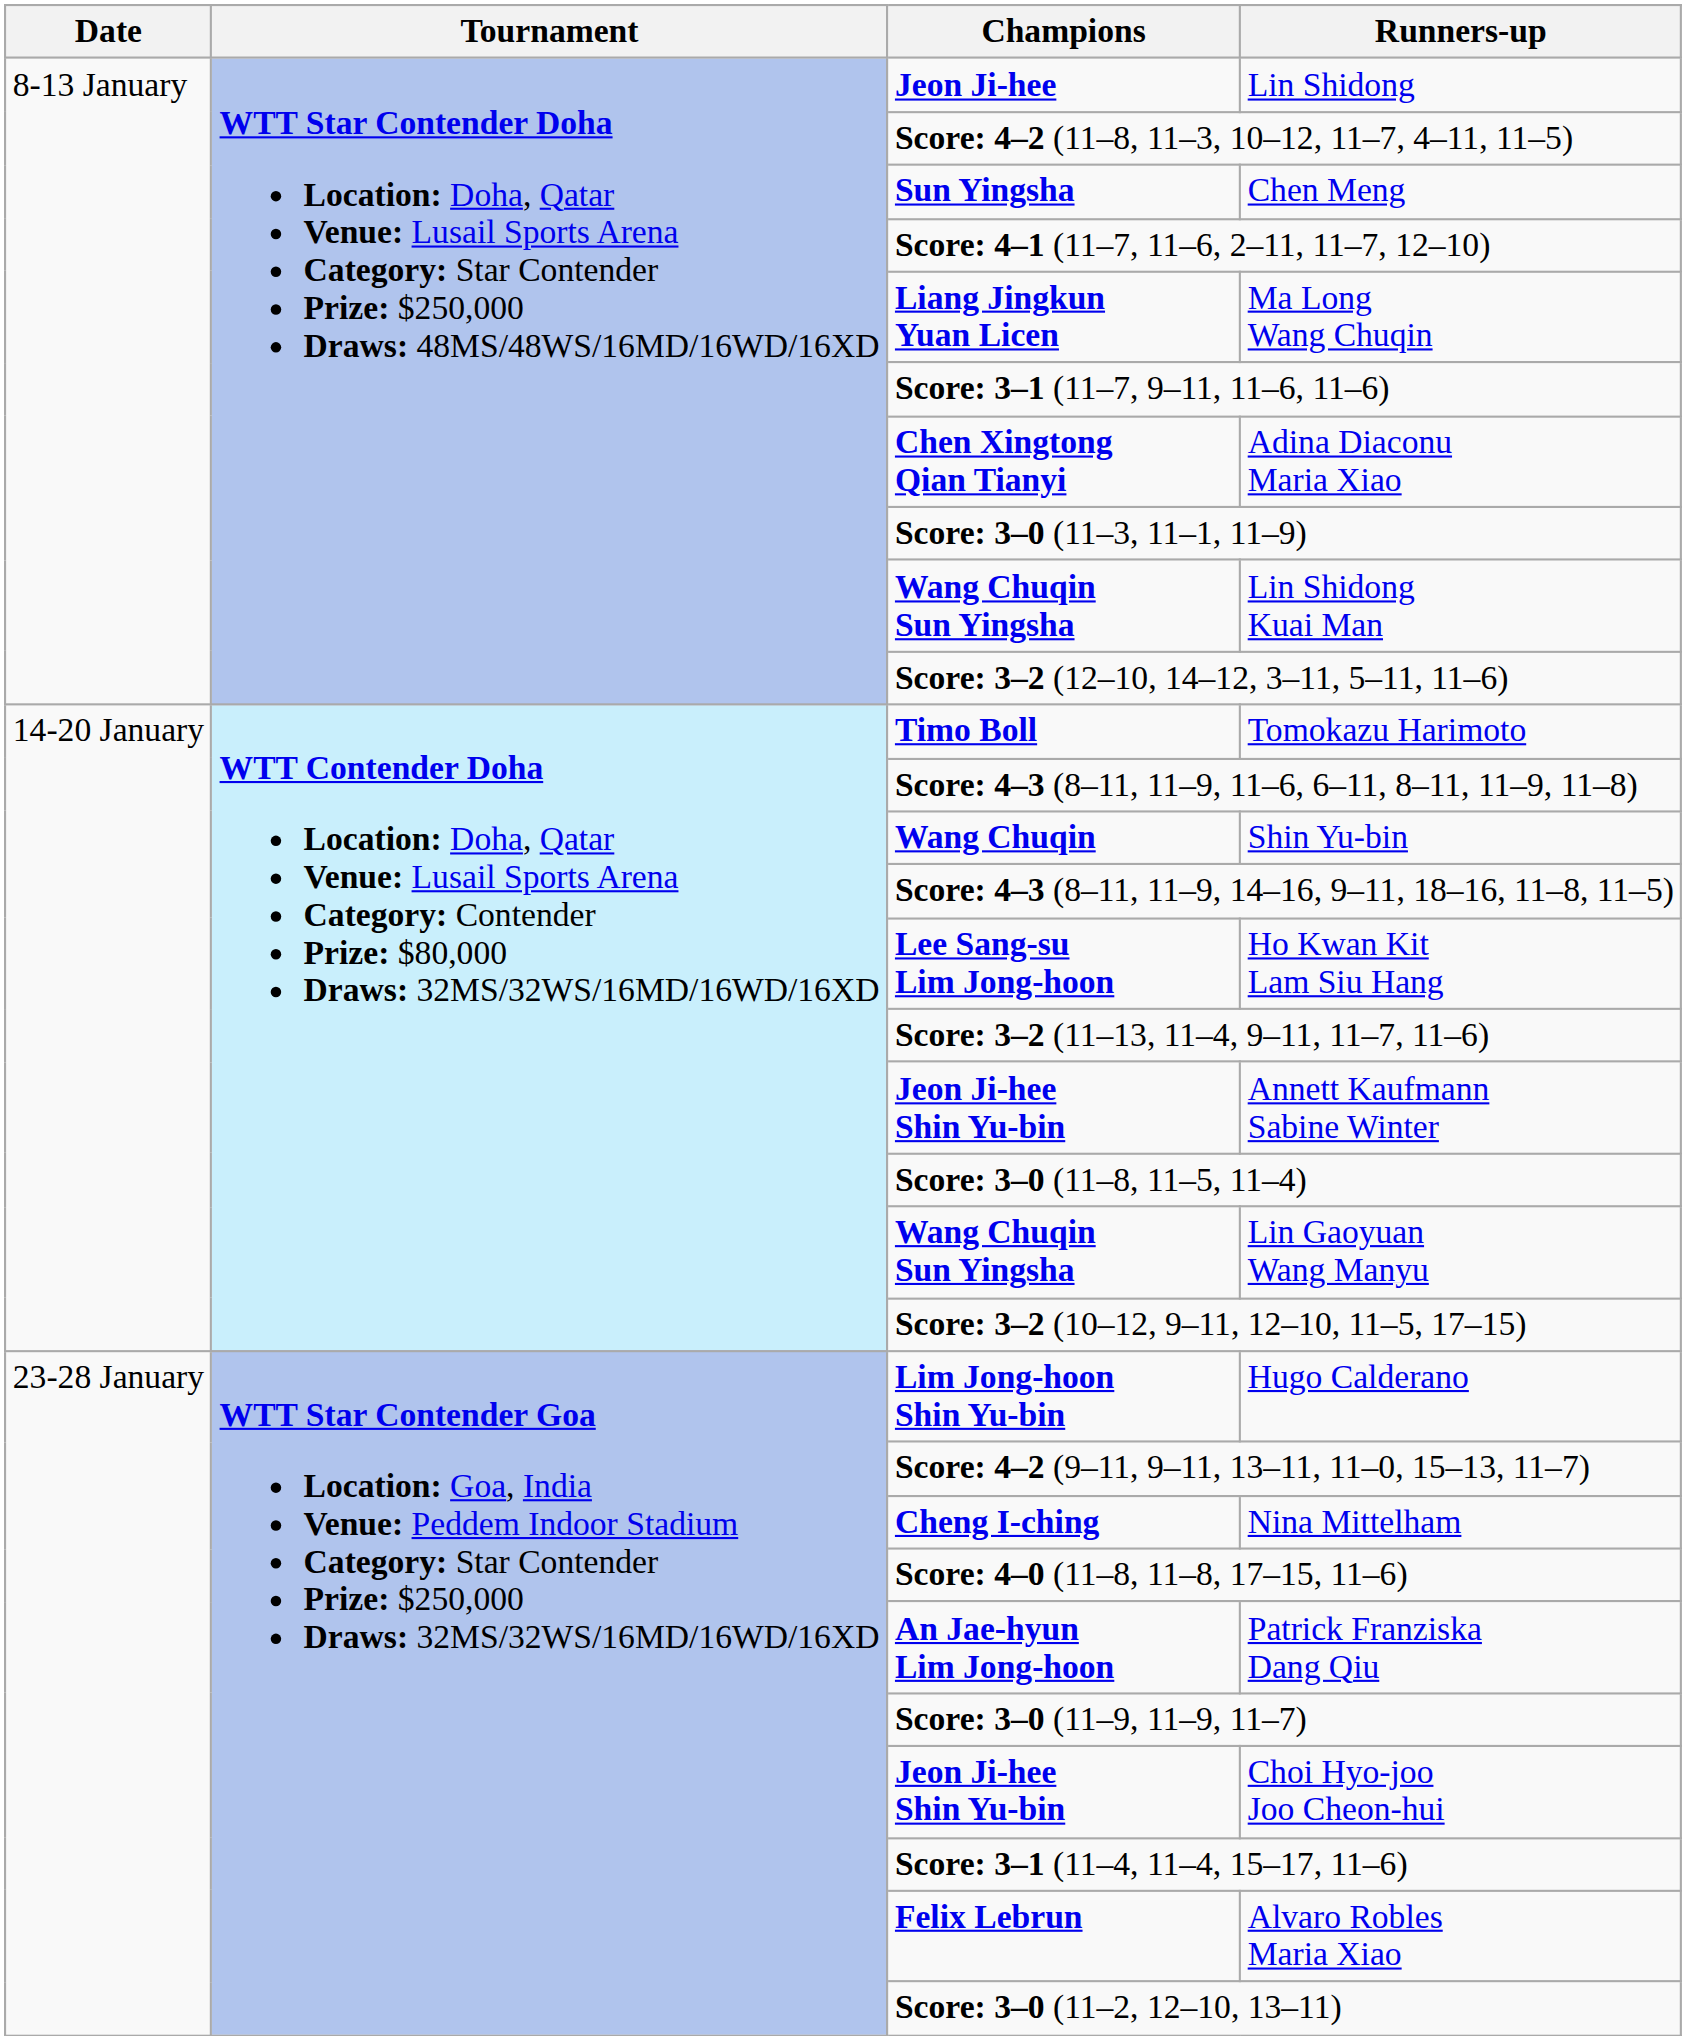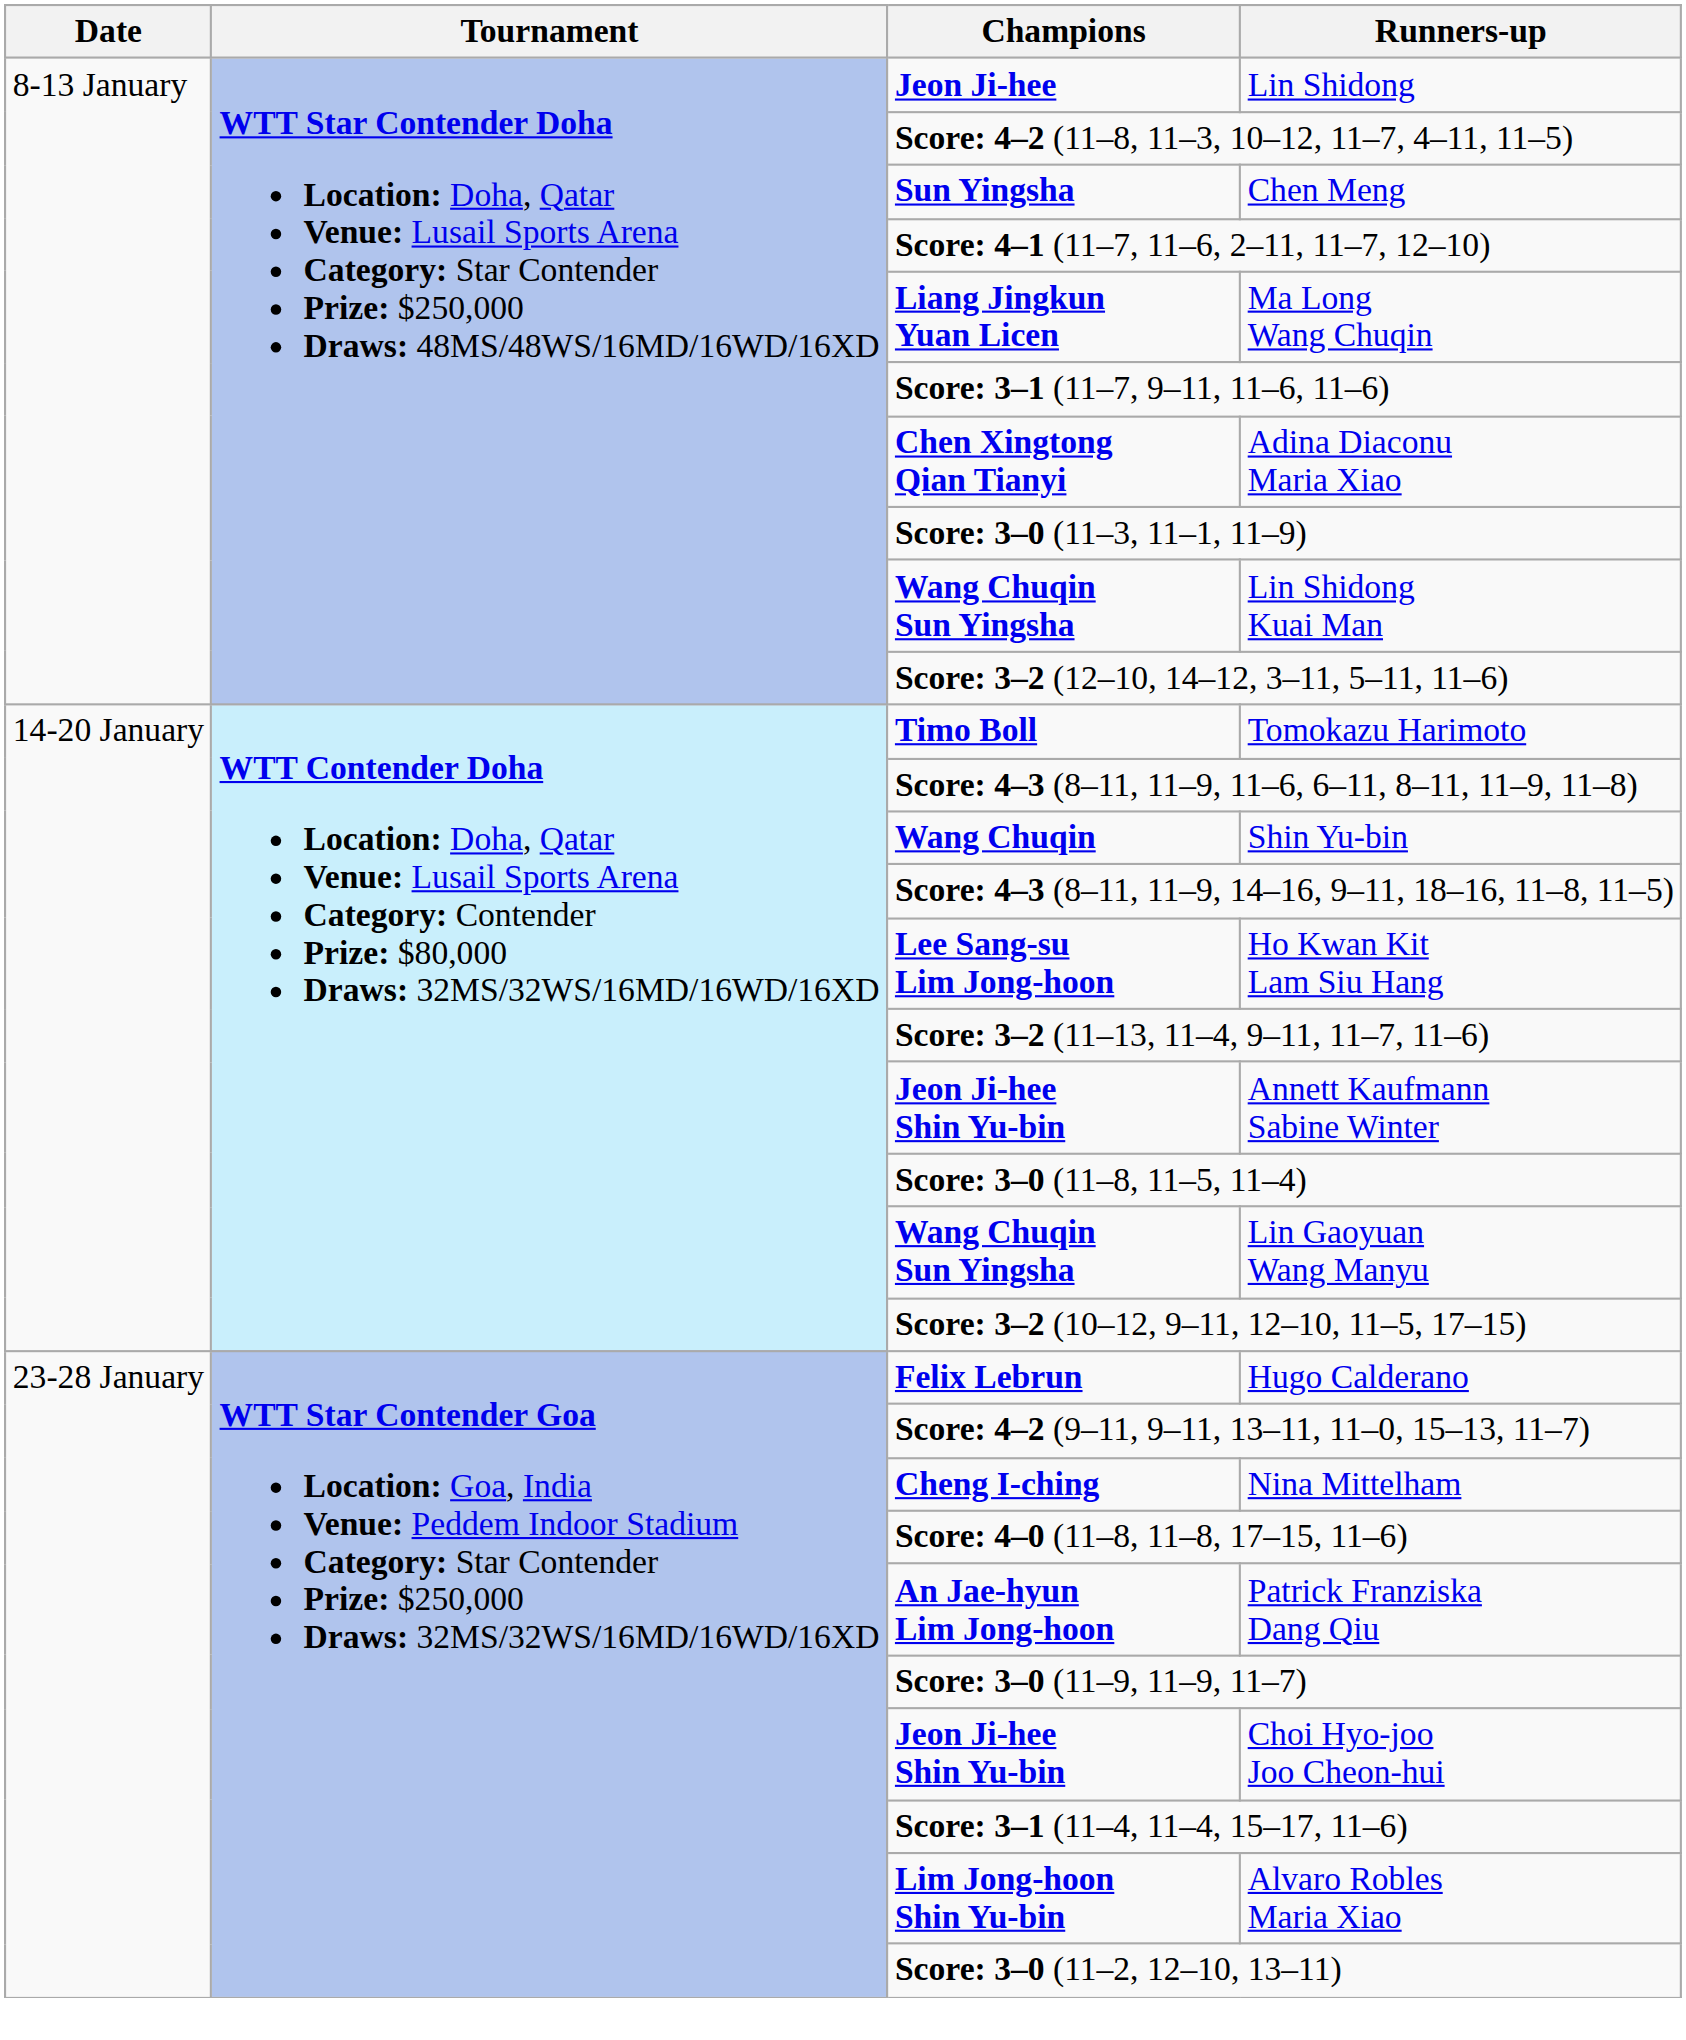Hugo Calderano | Champions: Lim Jong-hoon Shin Yu-bin -> Felix Lebrun
Alvaro Robles Maria Xiao | Champions: Felix Lebrun -> Lim Jong-hoon Shin Yu-bin
